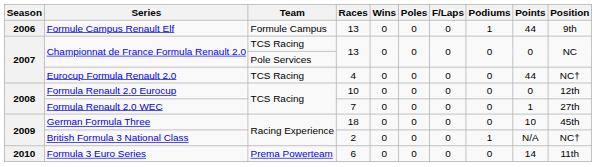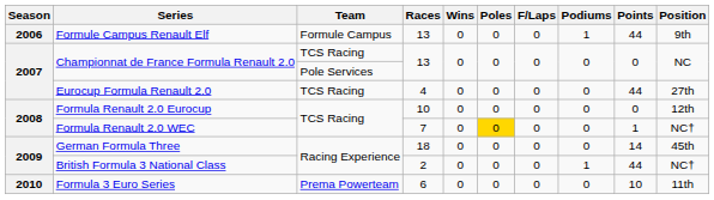Eurocup Formula Renault 2.0 | Position: NC† -> 27th
Formula Renault 2.0 WEC | Poles: no background -> gold background
Formula Renault 2.0 WEC | Position: 27th -> NC†
German Formula Three | Points: 10 -> 14
British Formula 3 National Class | Points: N/A -> 44
Formula 3 Euro Series | Points: 14 -> 10
